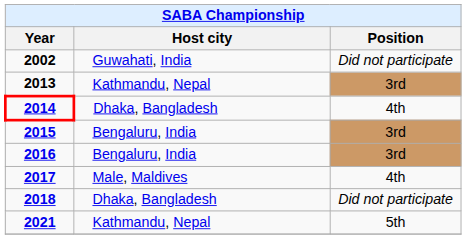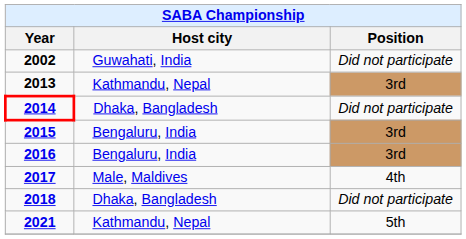2014 | Position: 4th -> Did not participate
